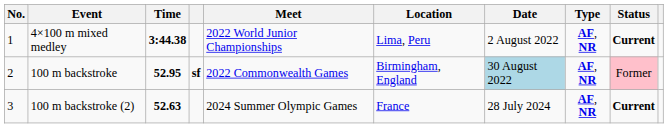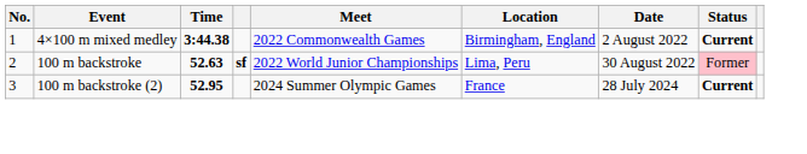- column: Type | AF, NR | AF, NR | AF, NR
4×100 m mixed medley | Meet: 2022 World Junior Championships -> 2022 Commonwealth Games
4×100 m mixed medley | Location: Lima, Peru -> Birmingham, England
100 m backstroke | Time: 52.95 -> 52.63
100 m backstroke | Meet: 2022 Commonwealth Games -> 2022 World Junior Championships
100 m backstroke | Location: Birmingham, England -> Lima, Peru
100 m backstroke | Date: lightblue background -> no background
100 m backstroke (2) | Time: 52.63 -> 52.95
